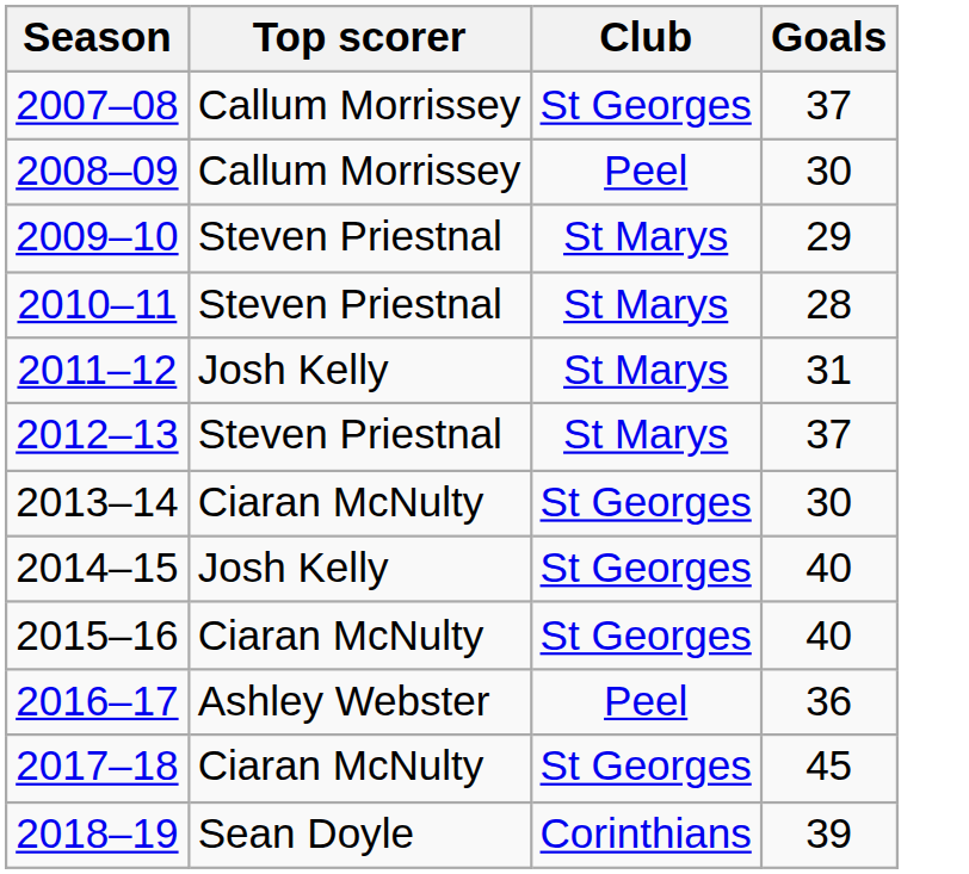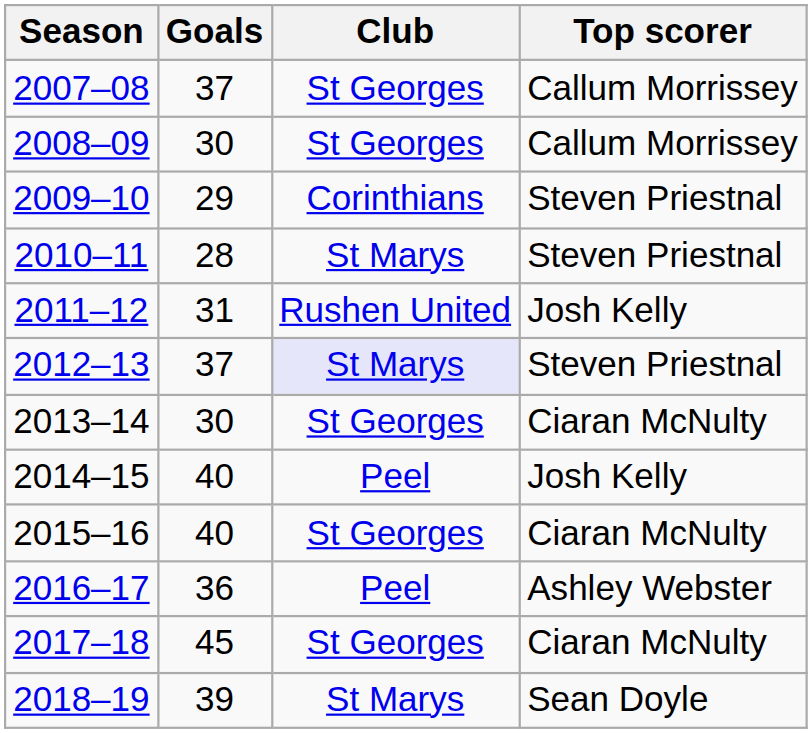columns swapped: Top scorer <-> Goals
2008–09 | Club: Peel -> St Georges
2009–10 | Club: St Marys -> Corinthians
2011–12 | Club: St Marys -> Rushen United
2012–13 | Club: no background -> lavender background
2014–15 | Club: St Georges -> Peel
2018–19 | Club: Corinthians -> St Marys
